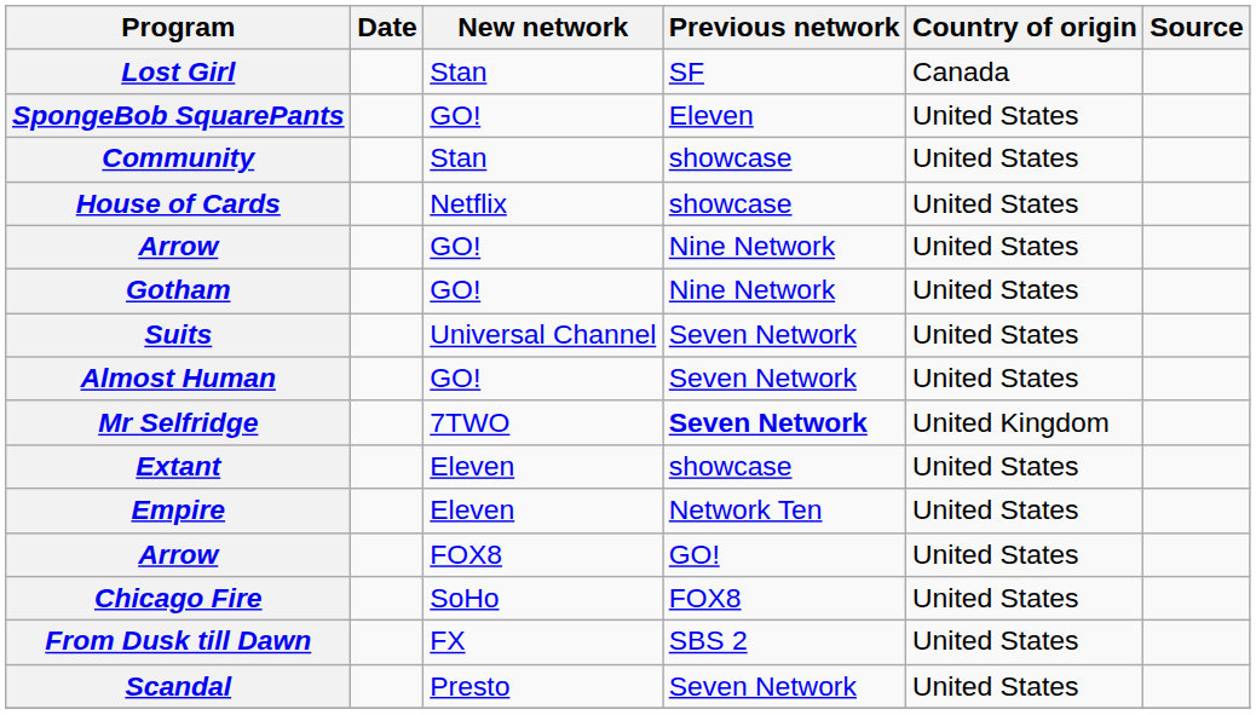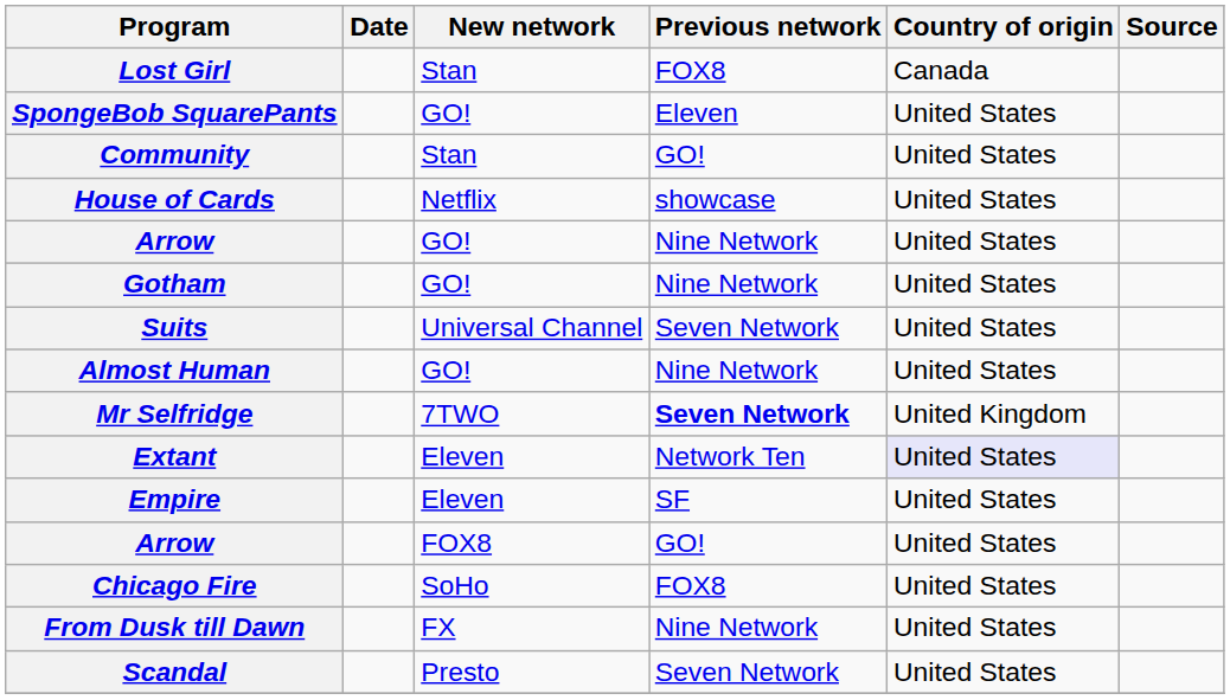Lost Girl | Previous network: SF -> FOX8
Community | Previous network: showcase -> GO!
Almost Human | Previous network: Seven Network -> Nine Network
Extant | Previous network: showcase -> Network Ten
Extant | Country of origin: no background -> lavender background
Empire | Previous network: Network Ten -> SF
From Dusk till Dawn | Previous network: SBS 2 -> Nine Network
